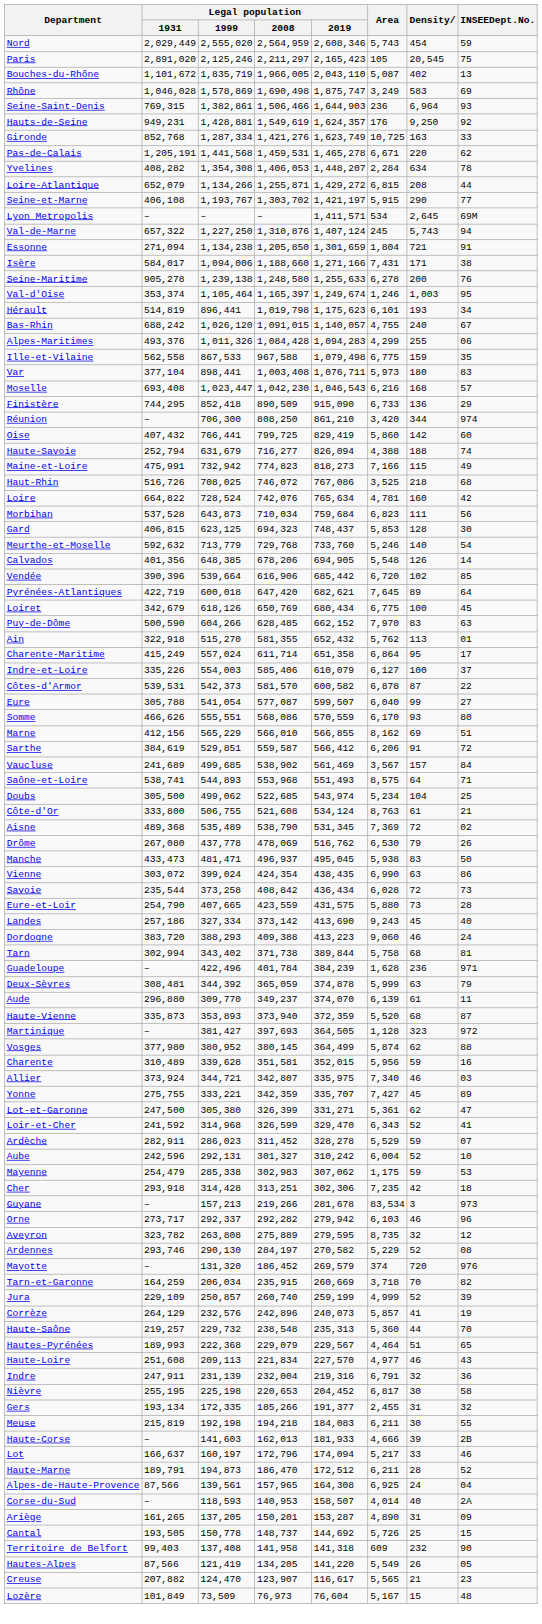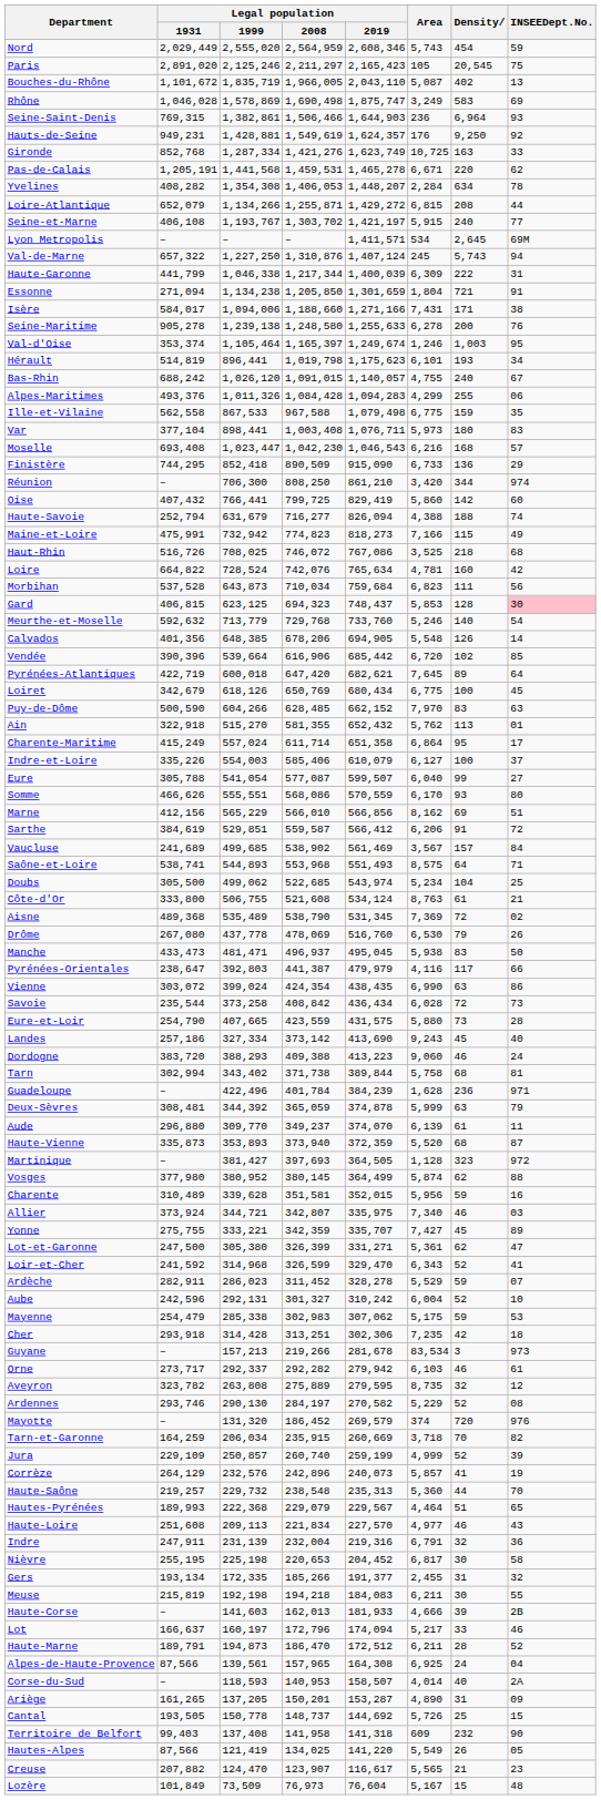Seine-et-Marne | Density: 290 -> 240
+ row: Haute-Garonne | 441,799 | 1,046,338 | 1,217,344 | 1,400,039 | 6,309 | 222 | 31
Gard | INSEEDept.No.: no background -> pink background
- row: Côtes-d'Armor | 539,531 | 542,373 | 581,570 | 600,582 | 6,878 | 87 | 22
Marne | Legal population / 2019: 566,855 -> 566,856
Drôme | Legal population / 2019: 516,762 -> 516,760
+ row: Pyrénées-Orientales | 238,647 | 392,803 | 441,387 | 479,979 | 4,116 | 117 | 66
Mayenne | Area: 1,175 -> 5,175
Orne | INSEEDept.No.: 96 -> 61
Hautes-Alpes | Legal population / 2008: 134,205 -> 134,025
